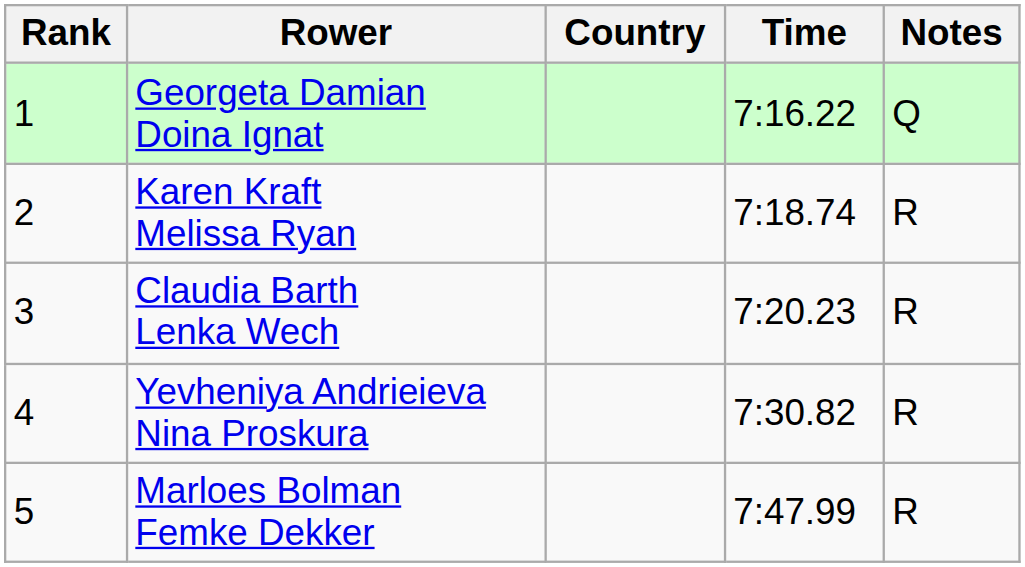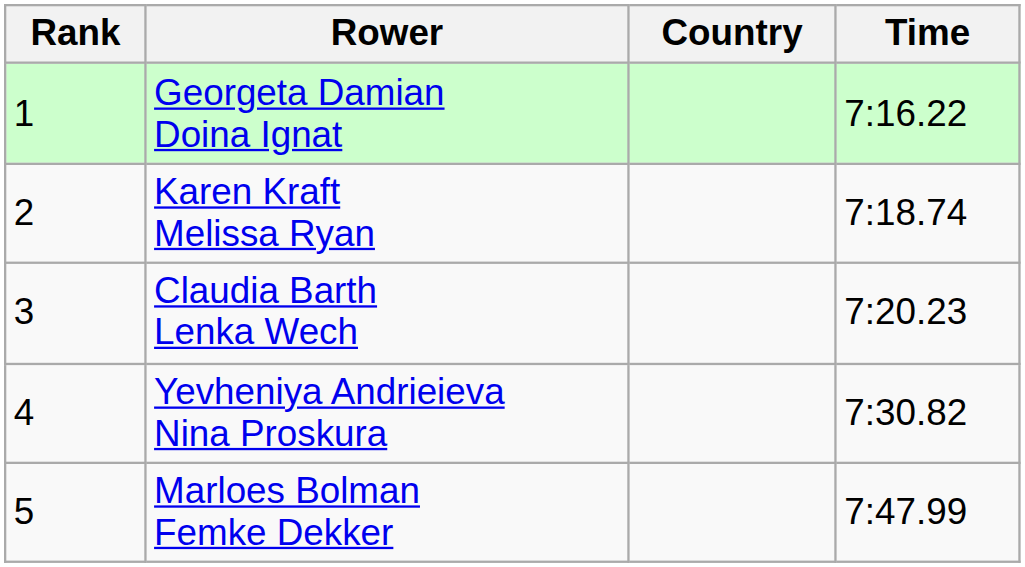- column: Notes | Q | R | R | R | R
